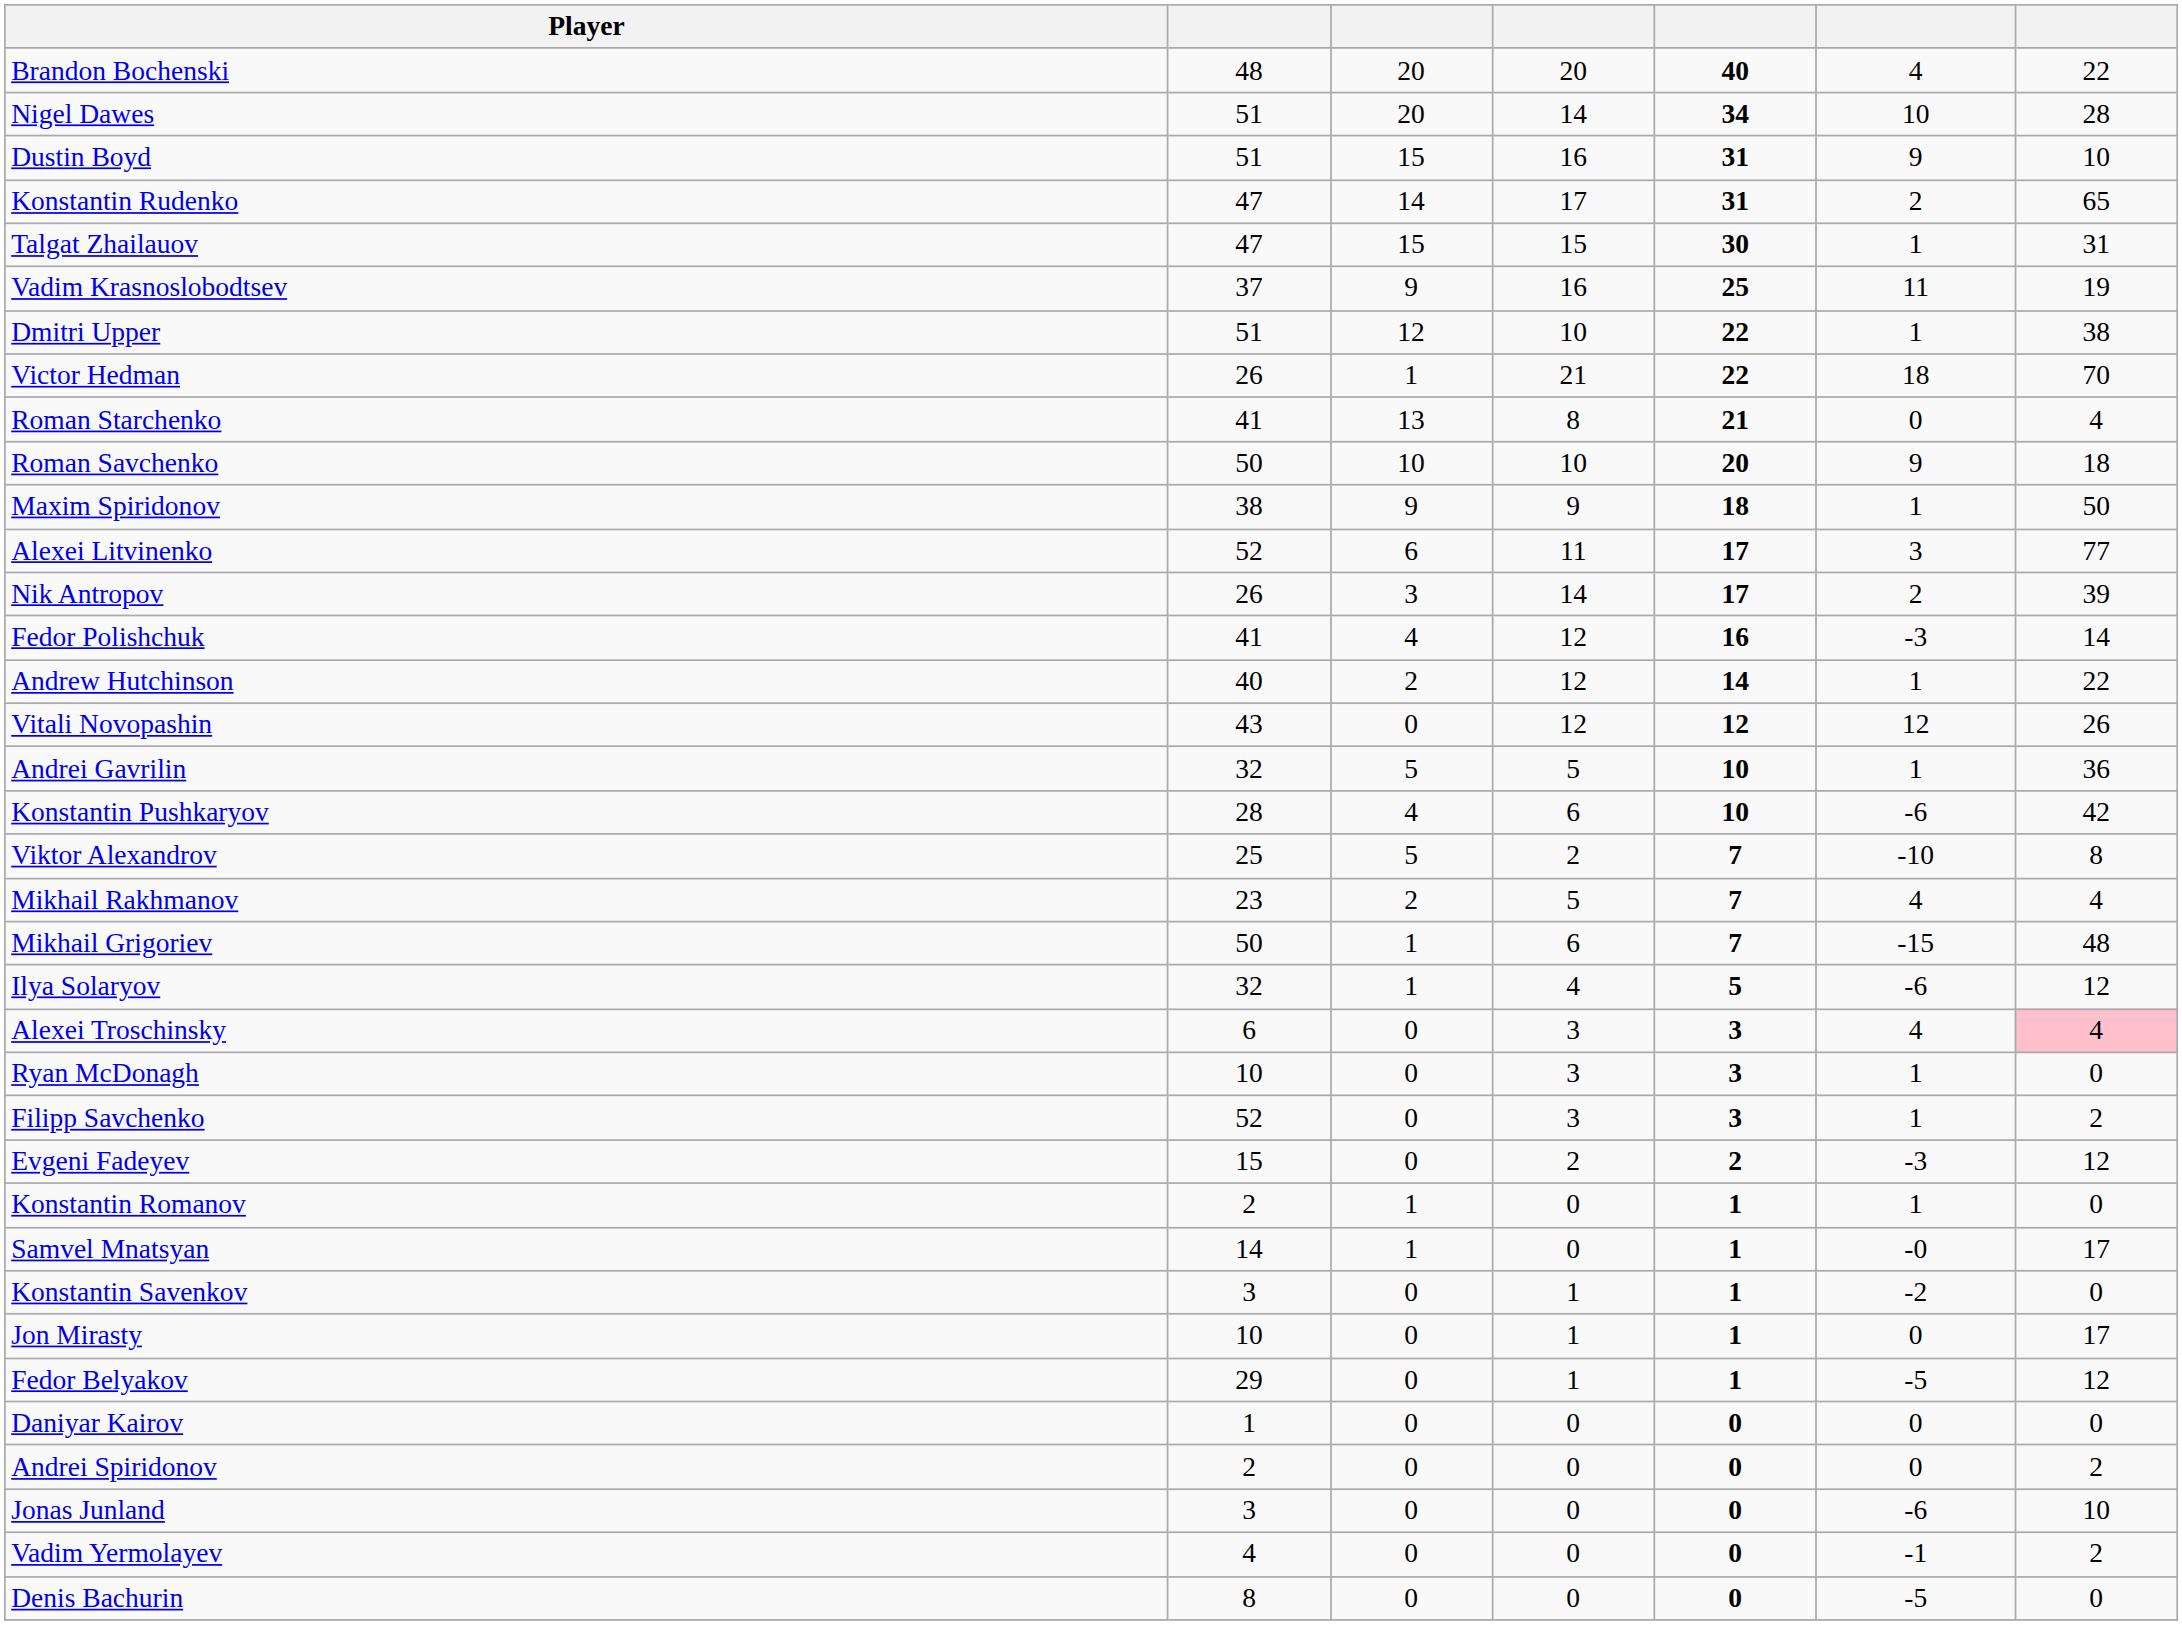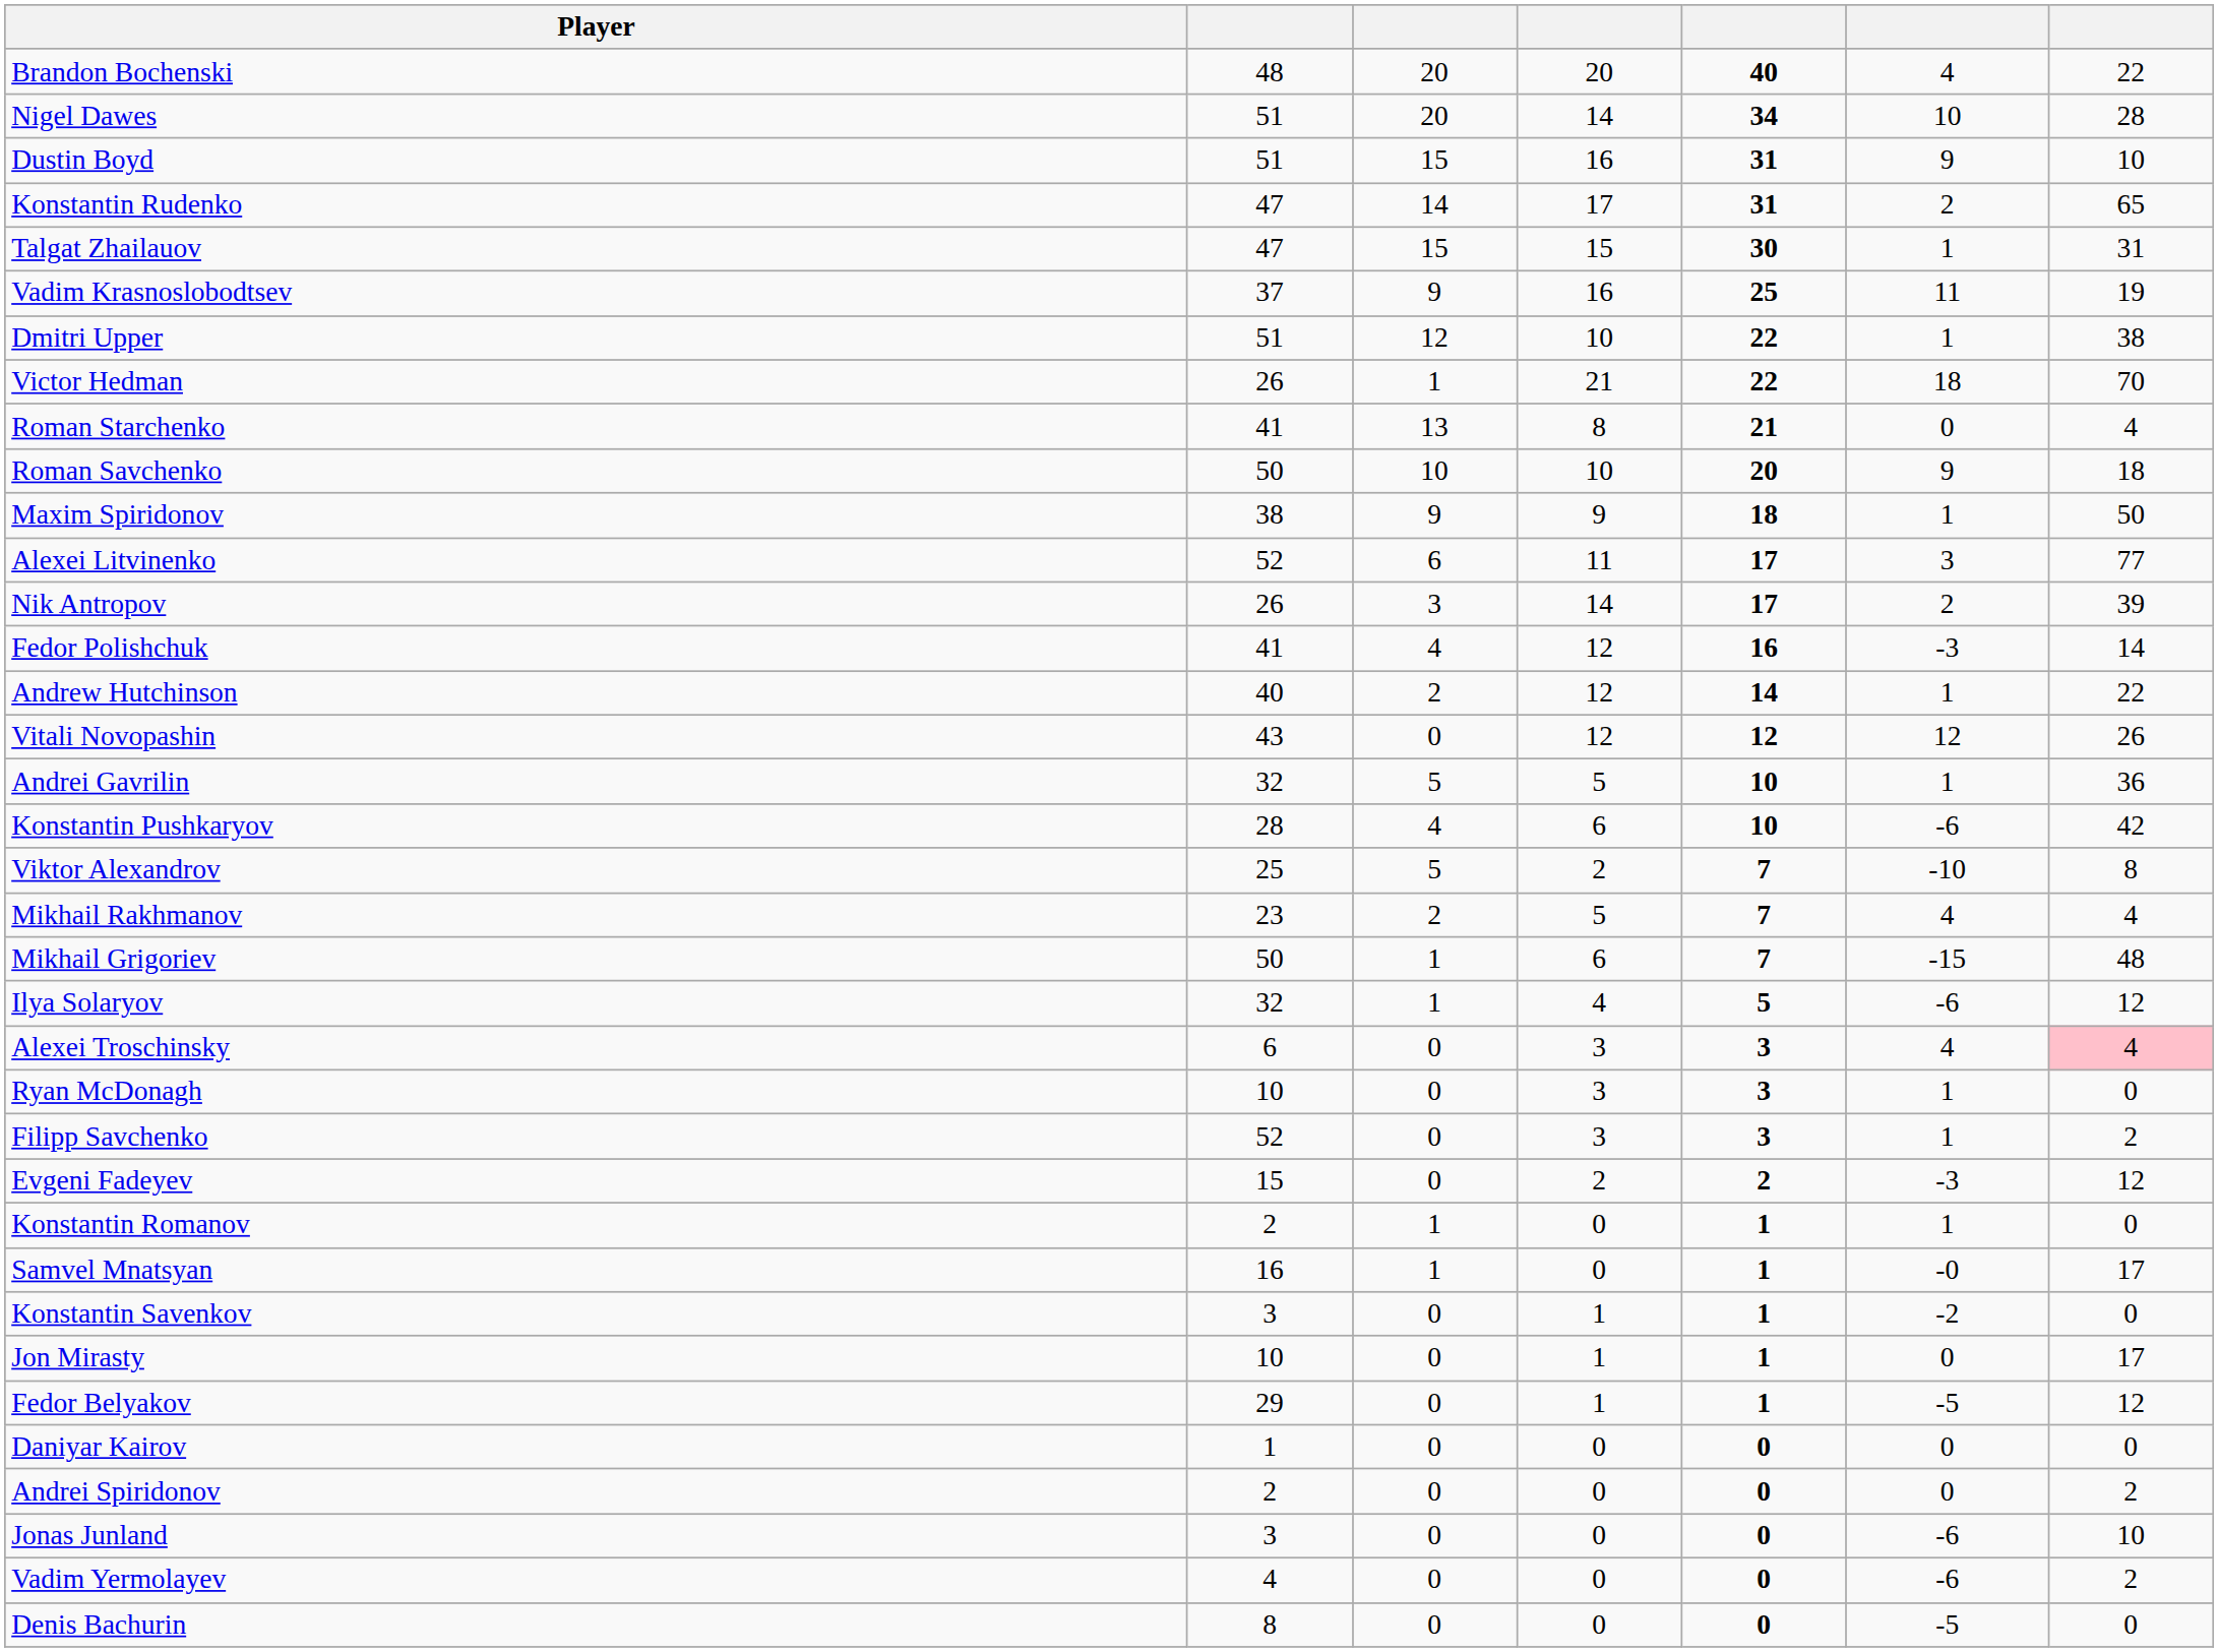Samvel Mnatsyan | column 2: 14 -> 16
Vadim Yermolayev | column 6: -1 -> -6
